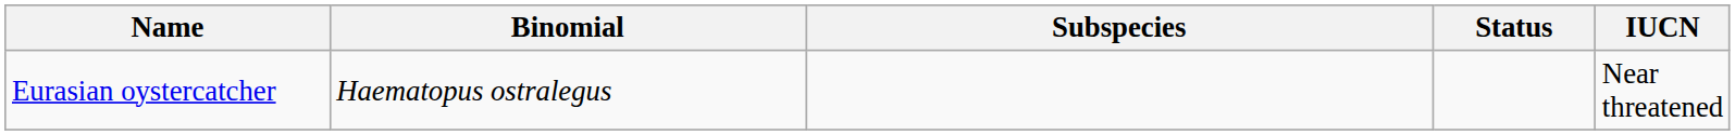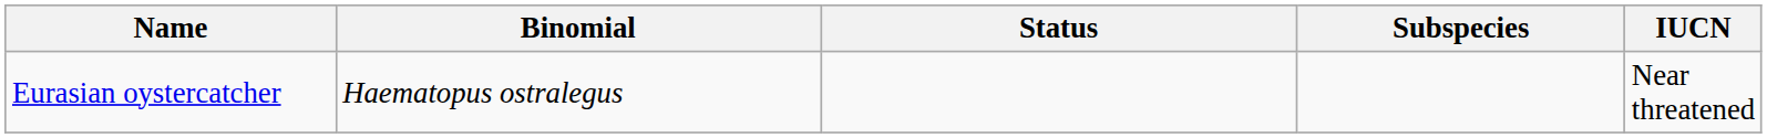columns swapped: Subspecies <-> Status
